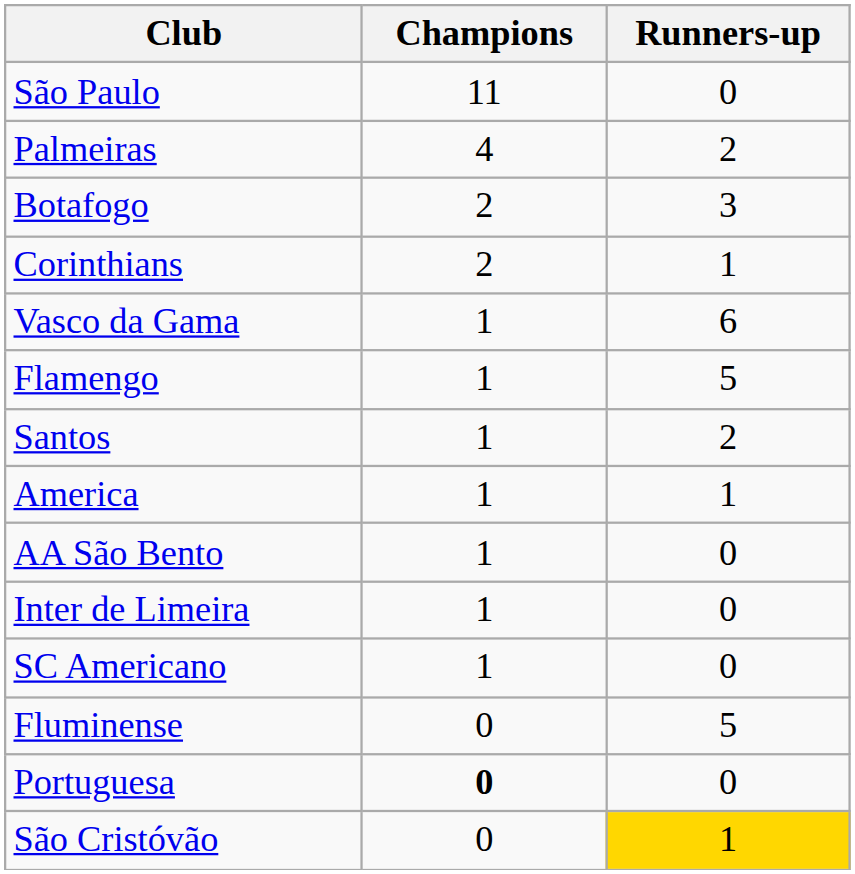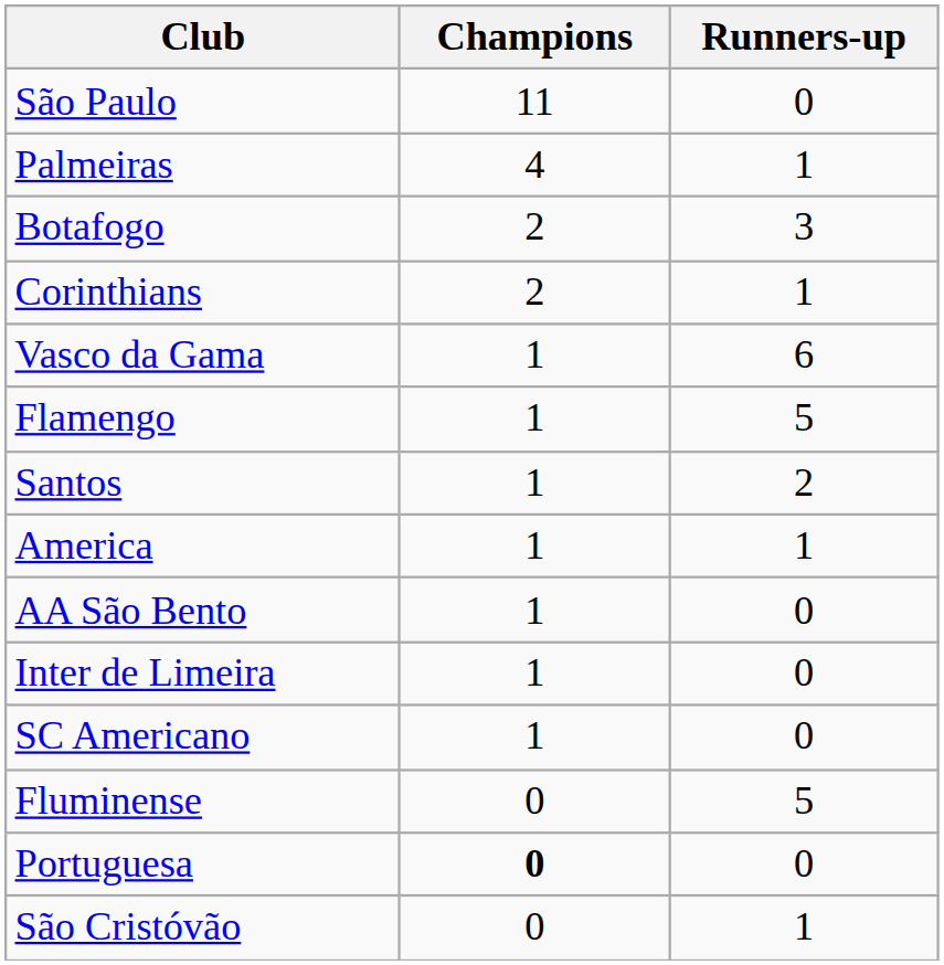Palmeiras | Runners-up: 2 -> 1
São Cristóvão | Runners-up: gold background -> no background
